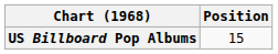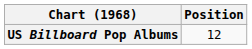US Billboard Pop Albums | Position: 15 -> 12
